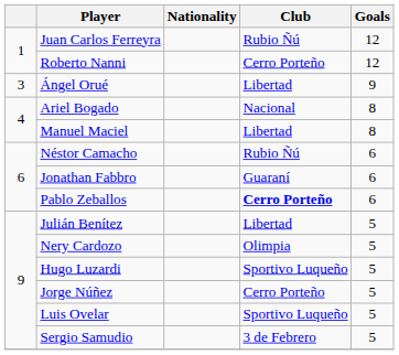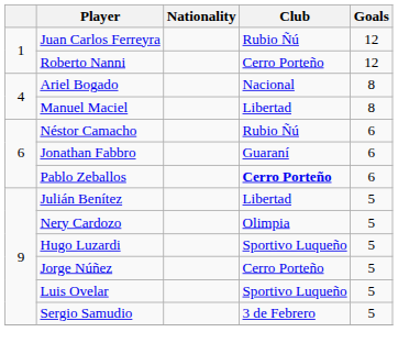- row: 3 | Ángel Orué | Libertad | 9
